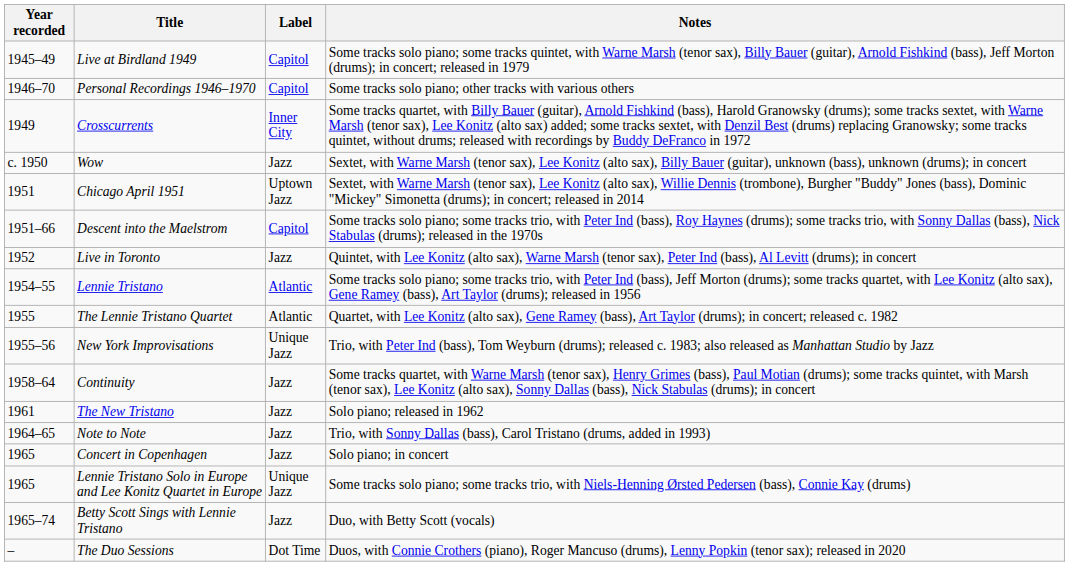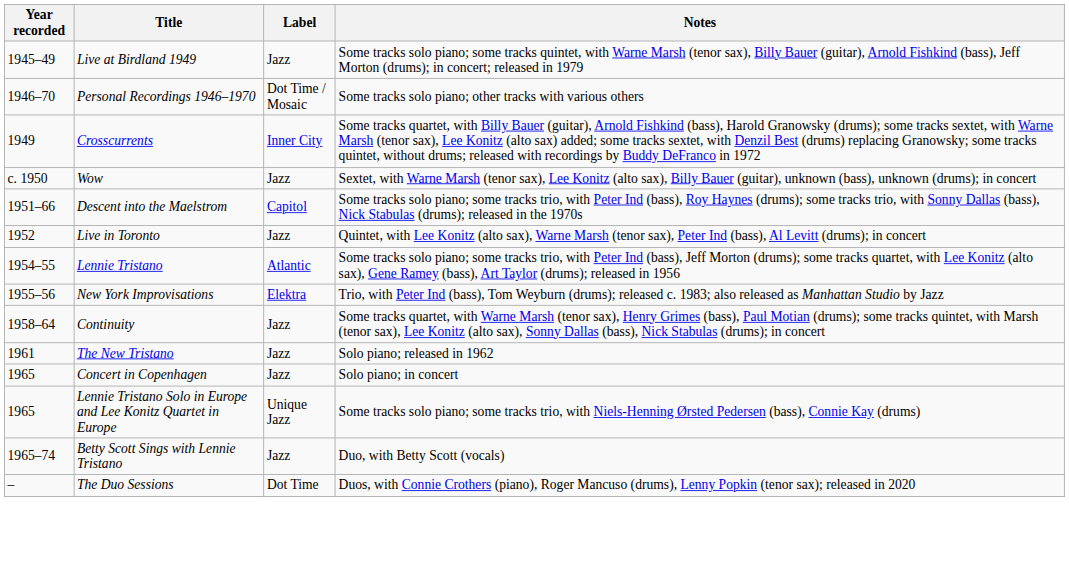Live at Birdland 1949 | Label: Capitol -> Jazz
Personal Recordings 1946–1970 | Label: Capitol -> Dot Time / Mosaic
- row: 1951 | Chicago April 1951 | Uptown Jazz | Sextet, with Warne Marsh (tenor sax), Lee Konitz (alto sax), Willie Dennis (trombone), Burgher "Buddy" Jones (bass), Dominic "Mickey" Simonetta (drums); in concert; released in 2014
- row: 1955 | The Lennie Tristano Quartet | Atlantic | Quartet, with Lee Konitz (alto sax), Gene Ramey (bass), Art Taylor (drums); in concert; released c. 1982
New York Improvisations | Label: Unique Jazz -> Elektra
- row: 1964–65 | Note to Note | Jazz | Trio, with Sonny Dallas (bass), Carol Tristano (drums, added in 1993)
